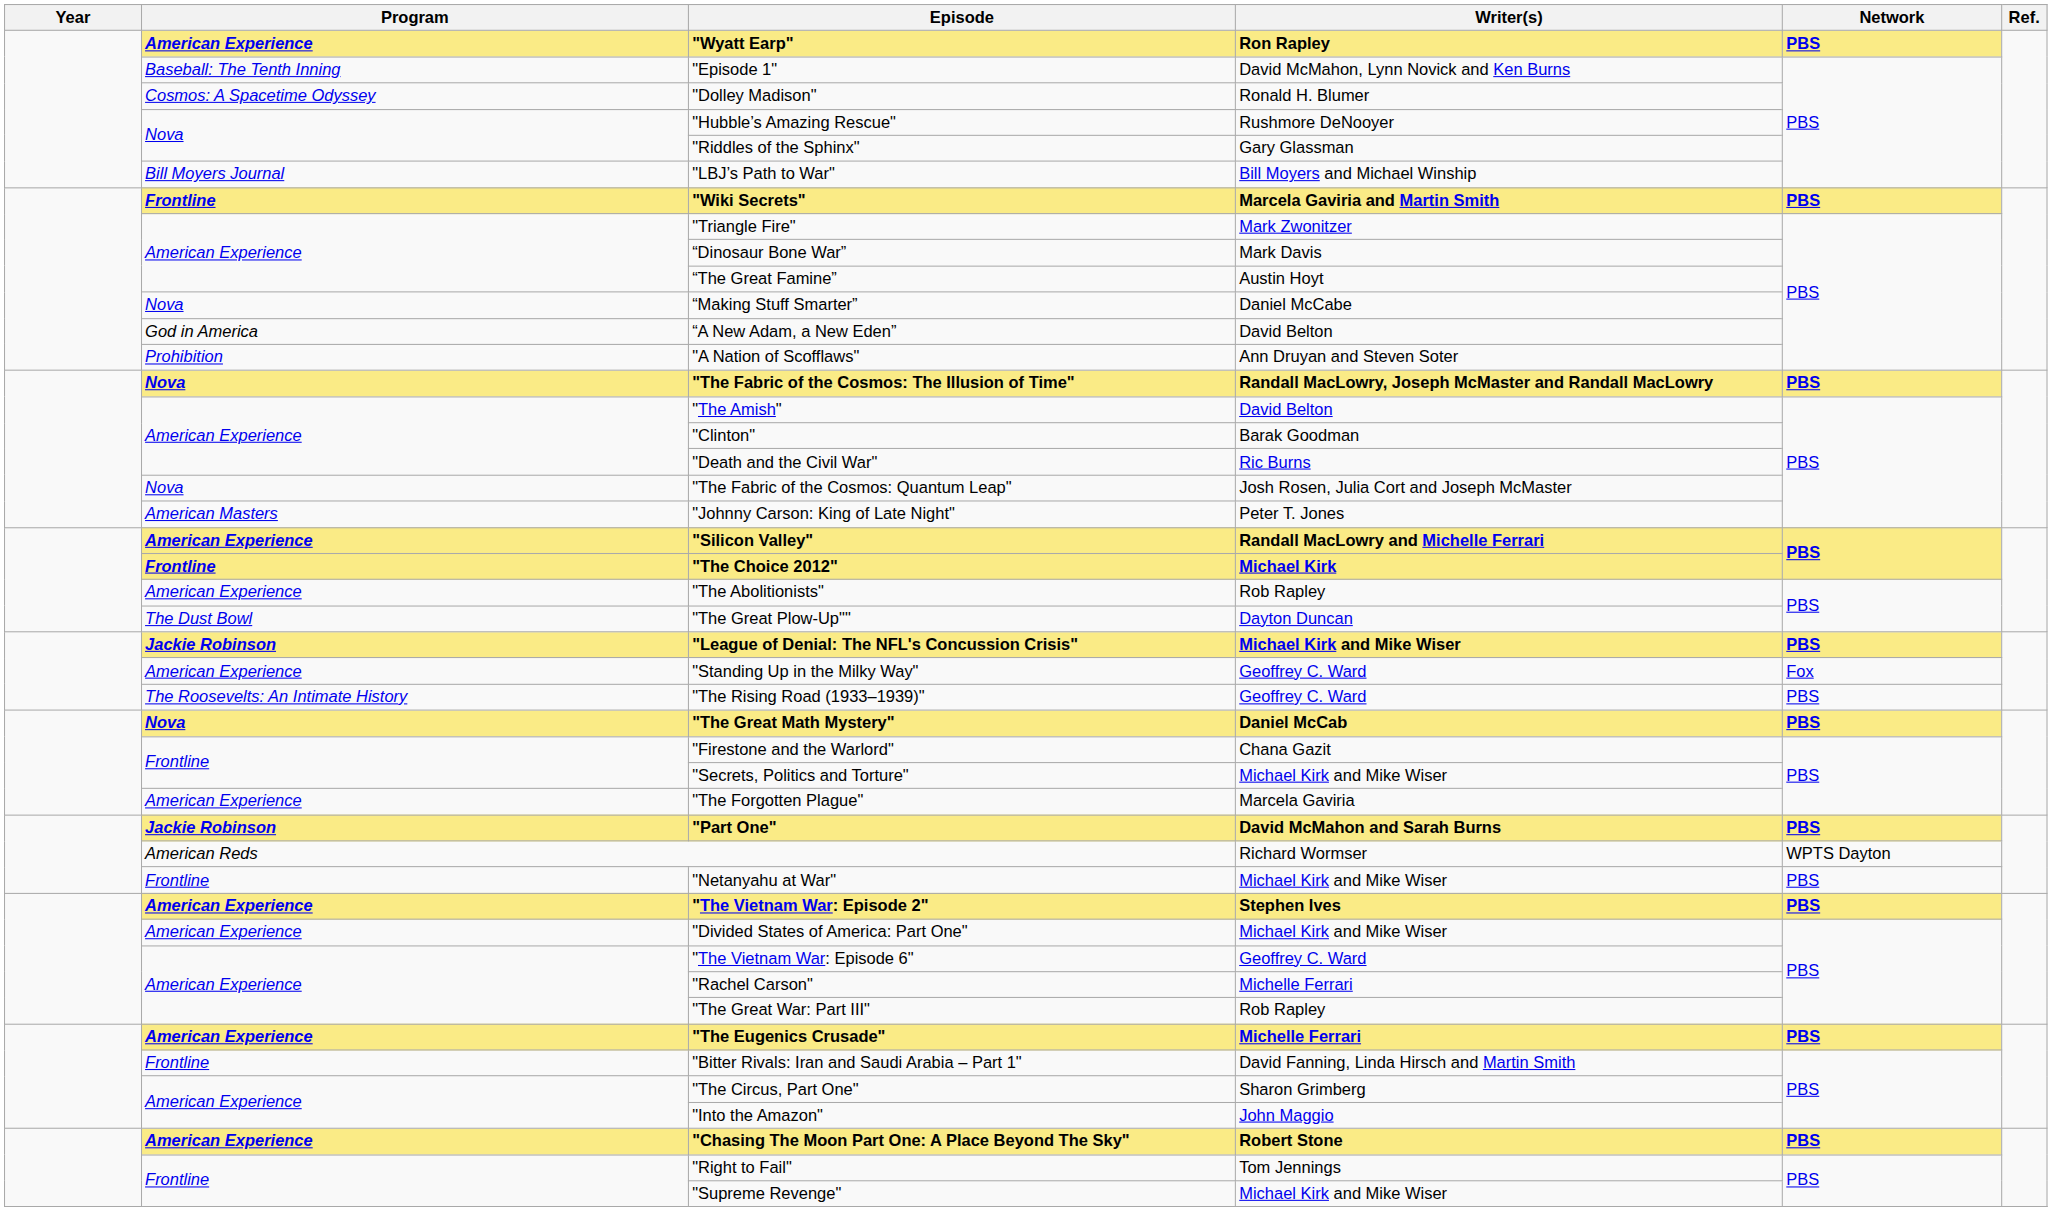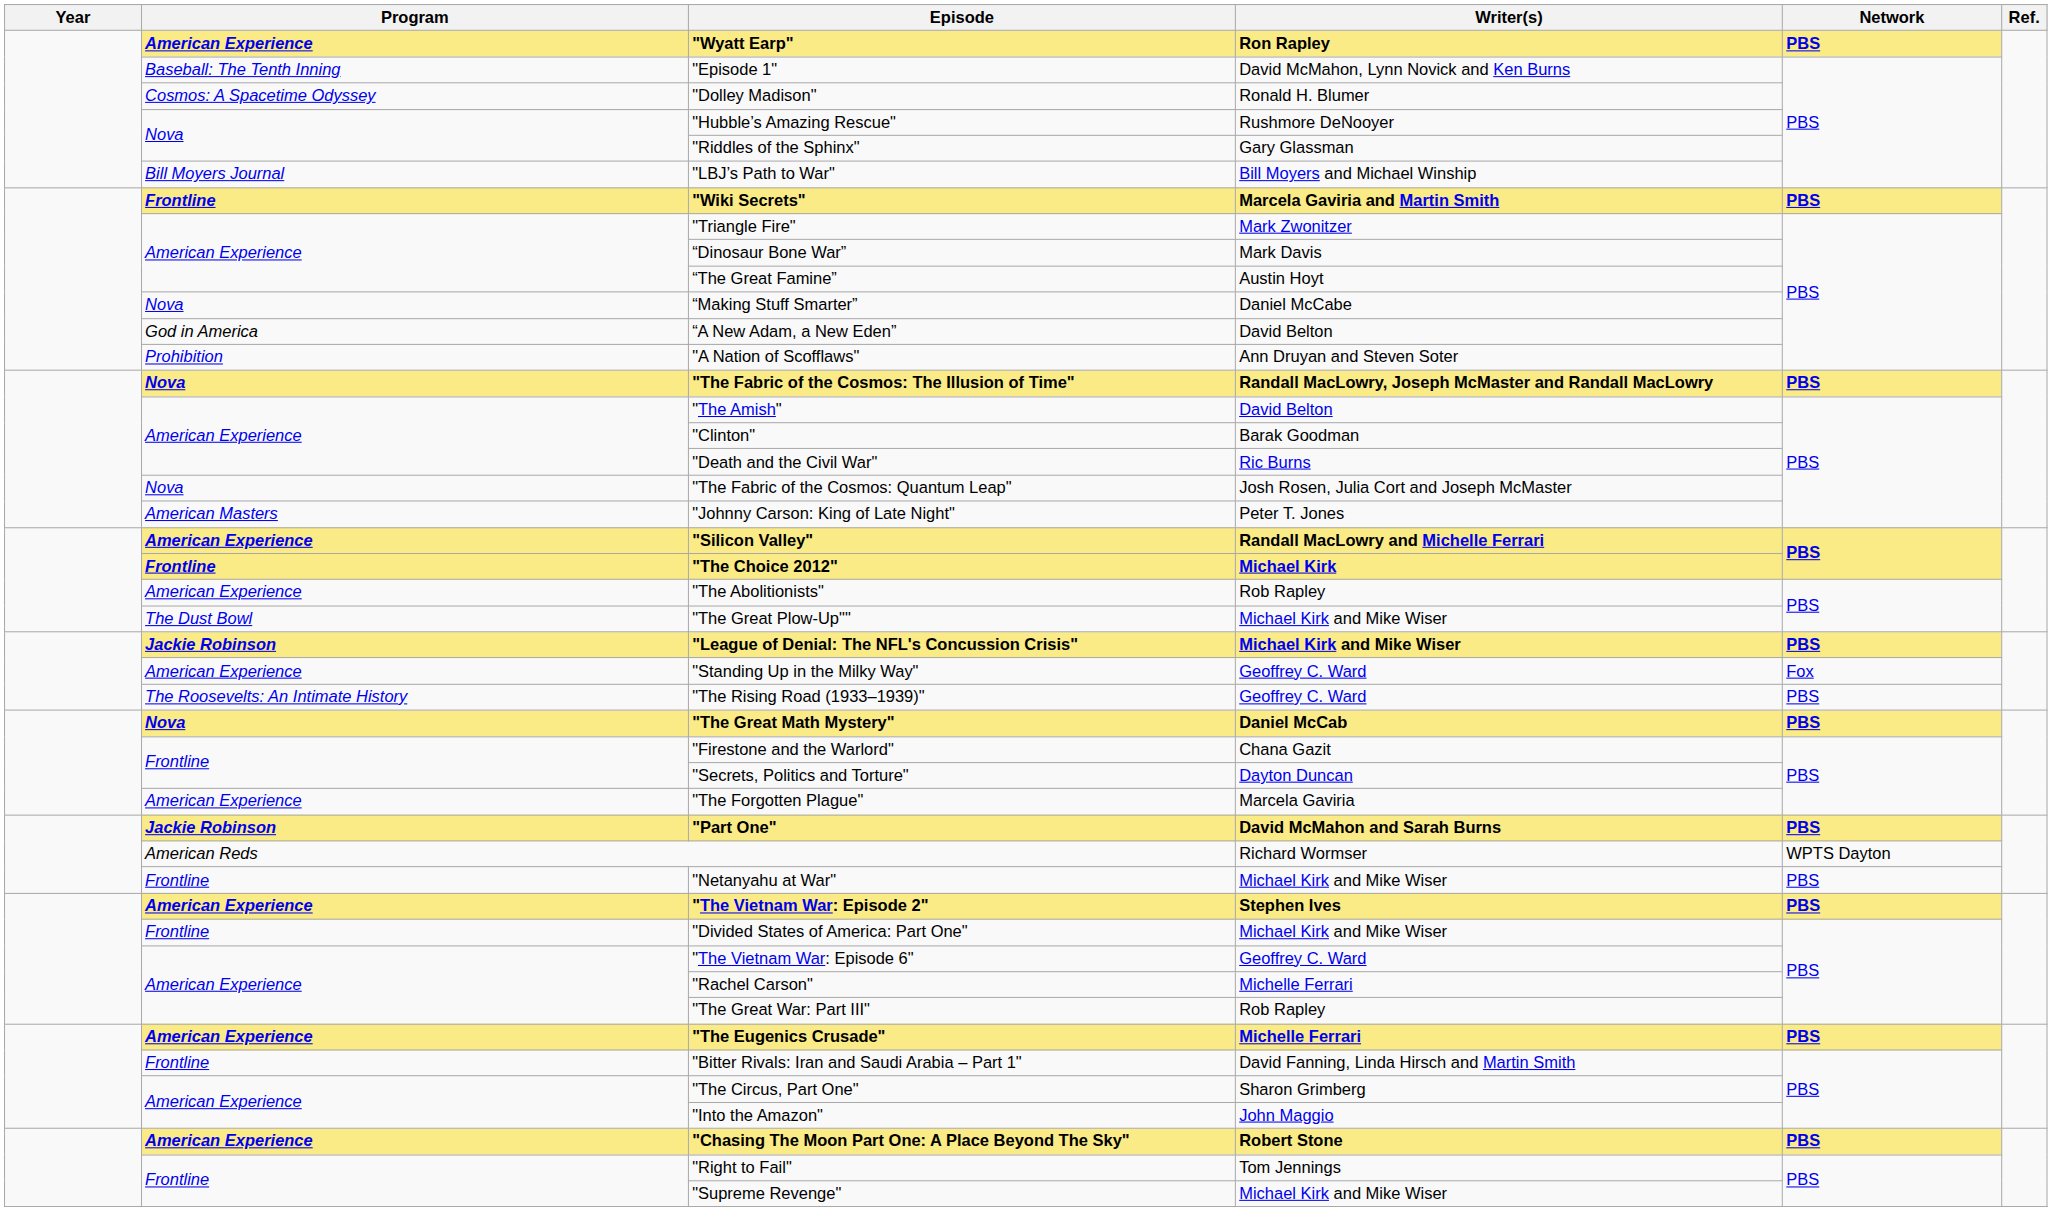"The Great Plow-Up"" | Writer(s): Dayton Duncan -> Michael Kirk and Mike Wiser
"Secrets, Politics and Torture" | Writer(s): Michael Kirk and Mike Wiser -> Dayton Duncan
"Divided States of America: Part One" | Program: American Experience -> Frontline
